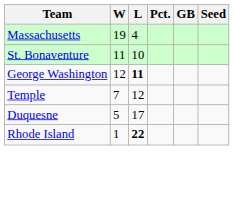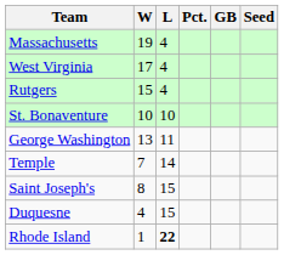+ row: West Virginia | 17 | 4
+ row: Rutgers | 15 | 4
St. Bonaventure | W: 11 -> 10
George Washington | W: 12 -> 13
George Washington | L: bold -> normal
Temple | L: 12 -> 14
+ row: Saint Joseph's | 8 | 15
Duquesne | W: 5 -> 4
Duquesne | L: 17 -> 15
